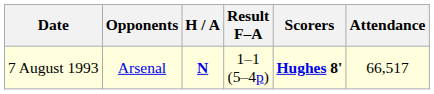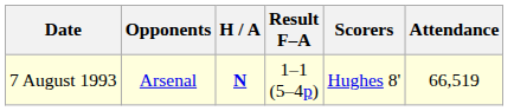7 August 1993 | Scorers: bold -> normal
7 August 1993 | Attendance: 66,517 -> 66,519
